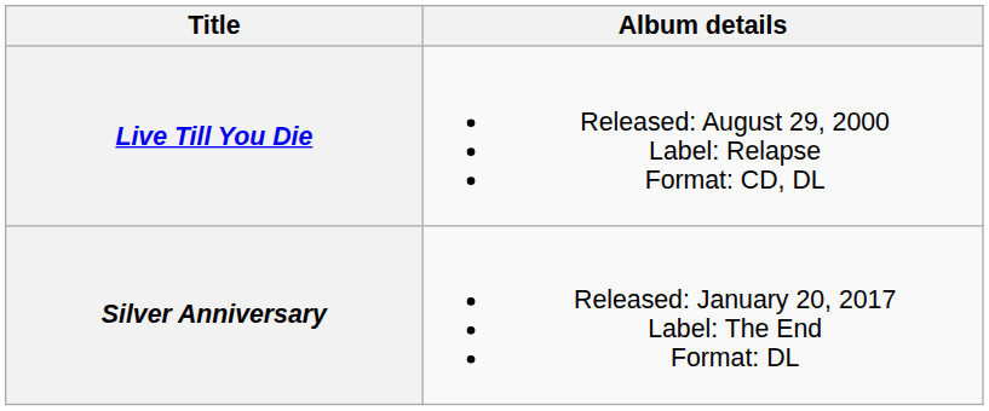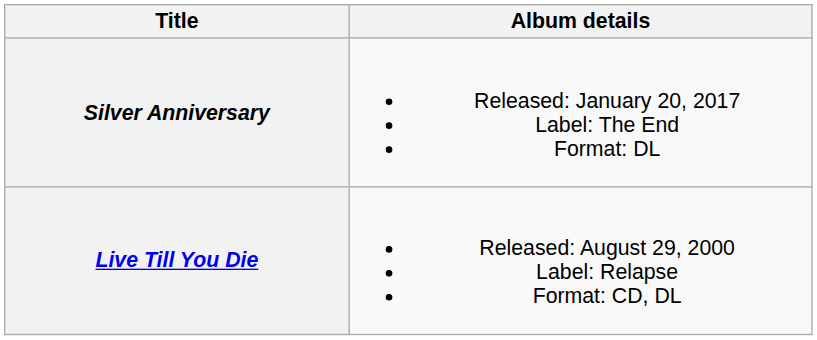rows swapped: Live Till You Die <-> Silver Anniversary
